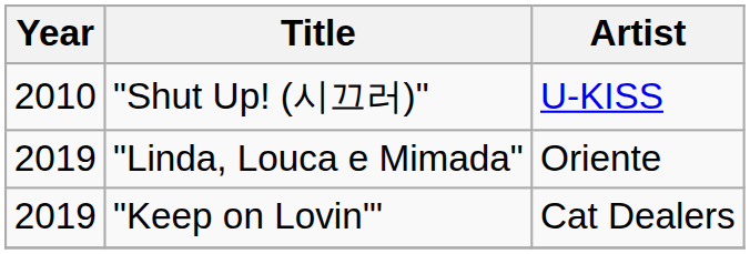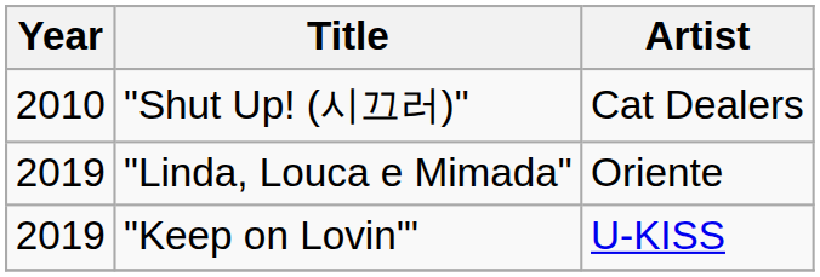"Shut Up! (시끄러)" | Artist: U-KISS -> Cat Dealers
"Keep on Lovin'" | Artist: Cat Dealers -> U-KISS
